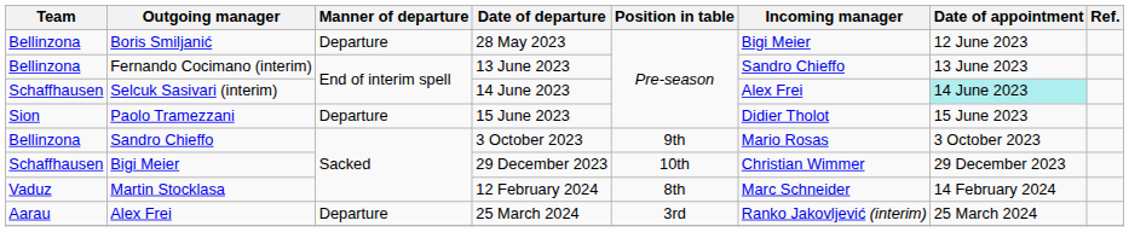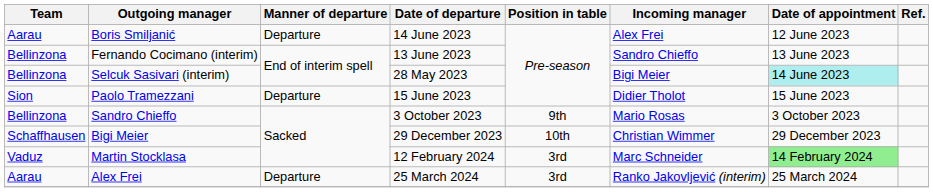Boris Smiljanić | Team: Bellinzona -> Aarau
Boris Smiljanić | Date of departure: 28 May 2023 -> 14 June 2023
Boris Smiljanić | Incoming manager: Bigi Meier -> Alex Frei
Selcuk Sasivari (interim) | Team: Schaffhausen -> Bellinzona
Selcuk Sasivari (interim) | Date of departure: 14 June 2023 -> 28 May 2023
Selcuk Sasivari (interim) | Incoming manager: Alex Frei -> Bigi Meier
Martin Stocklasa | Position in table: 8th -> 3rd
Martin Stocklasa | Date of appointment: no background -> lightgreen background
